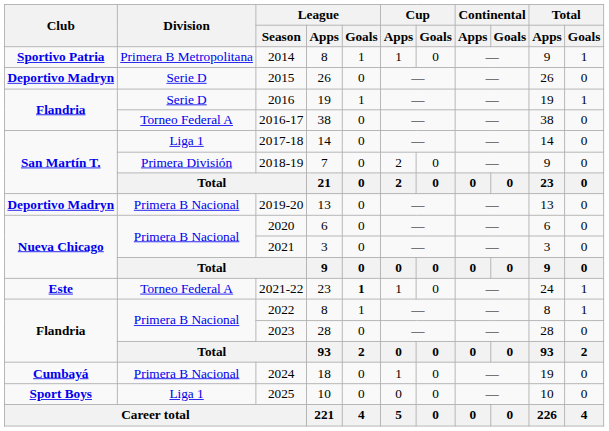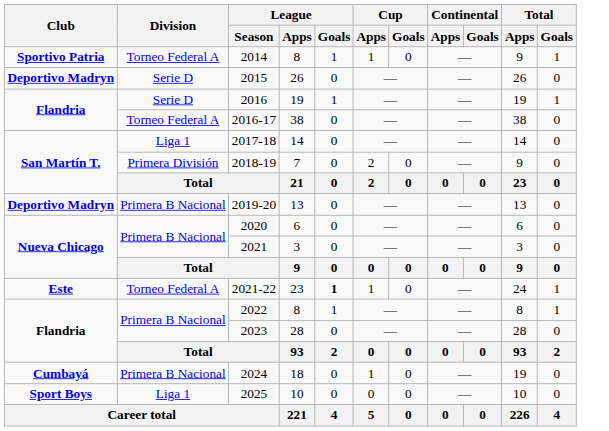2014 | Division: Primera B Metropolitana -> Torneo Federal A
